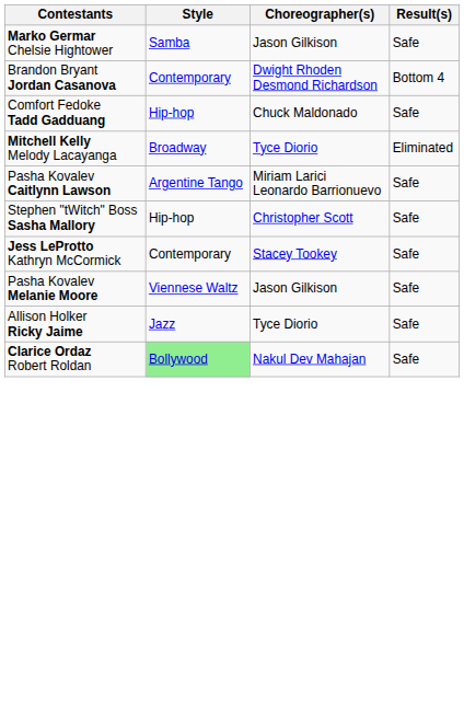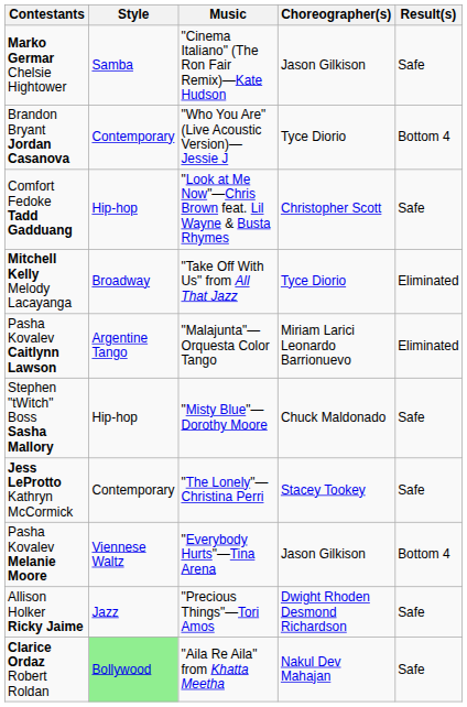+ column: Music | "Cinema Italiano" (The Ron Fair Remix)—Kate Hudson | "Who You Are" (Live Acoustic Version)—Jessie J | "Look at Me Now"—Chris Brown feat. Lil Wayne & Busta Rhymes | "Take Off With Us" from All That Jazz | "Malajunta"—Orquesta Color Tango | "Misty Blue"—Dorothy Moore | "The Lonely"—Christina Perri | "Everybody Hurts"—Tina Arena | "Precious Things"—Tori Amos | "Aila Re Aila" from Khatta Meetha
Brandon Bryant Jordan Casanova | Choreographer(s): Dwight Rhoden Desmond Richardson -> Tyce Diorio
Comfort Fedoke Tadd Gadduang | Choreographer(s): Chuck Maldonado -> Christopher Scott
Pasha Kovalev Caitlynn Lawson | Result(s): Safe -> Eliminated
Stephen "tWitch" Boss Sasha Mallory | Choreographer(s): Christopher Scott -> Chuck Maldonado
Pasha Kovalev Melanie Moore | Result(s): Safe -> Bottom 4
Allison Holker Ricky Jaime | Choreographer(s): Tyce Diorio -> Dwight Rhoden Desmond Richardson
